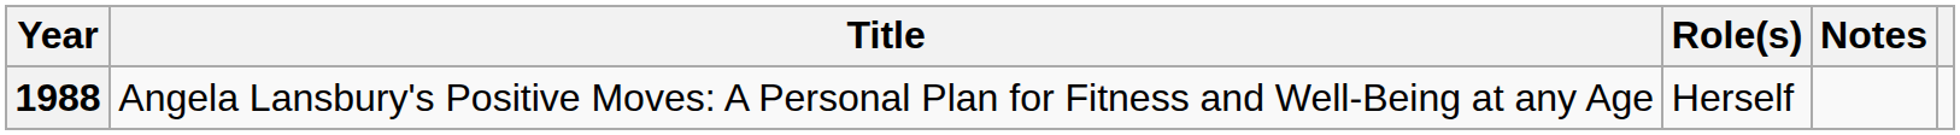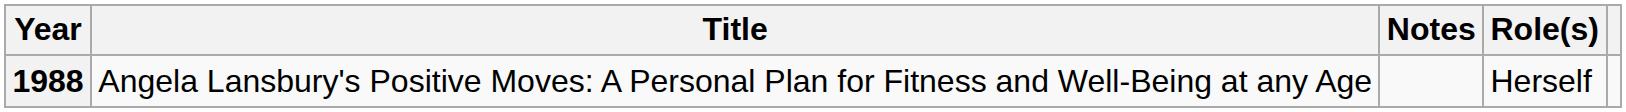columns swapped: Role(s) <-> Notes
